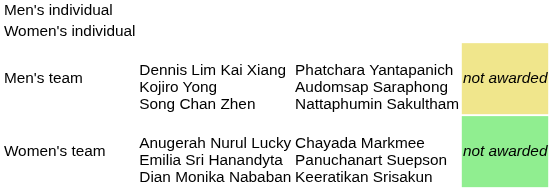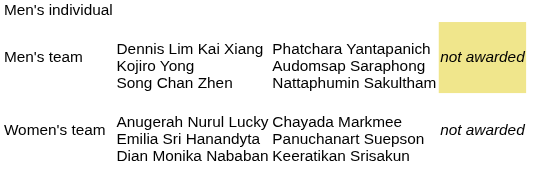- row: Women's individual
Women's team | column 4: lightgreen background -> no background
